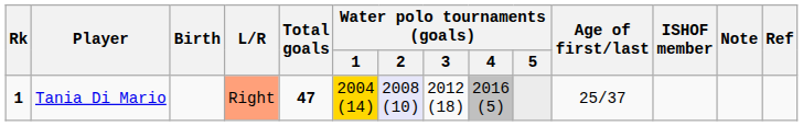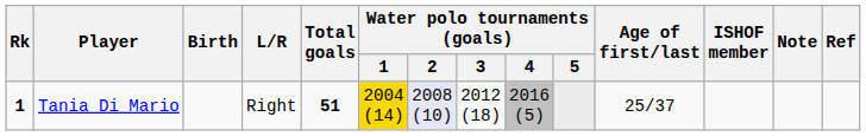Tania Di Mario | L/R: lightsalmon background -> no background
Tania Di Mario | Total goals: 47 -> 51
